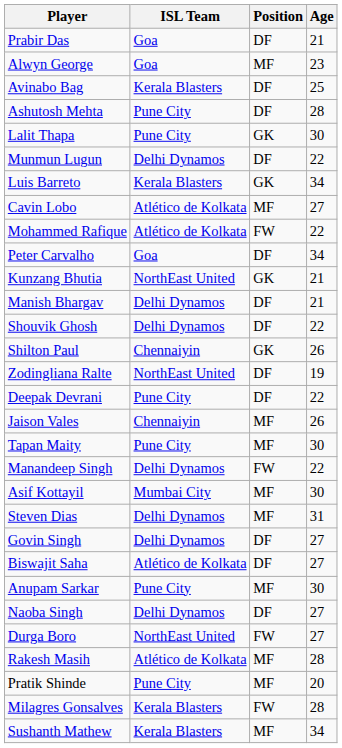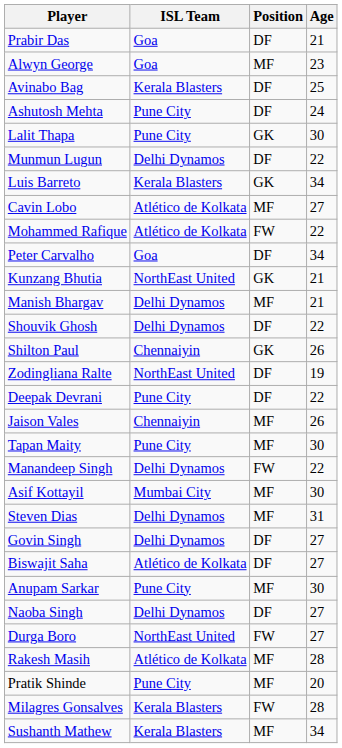Ashutosh Mehta | Age: 28 -> 24
Manish Bhargav | Position: DF -> MF
